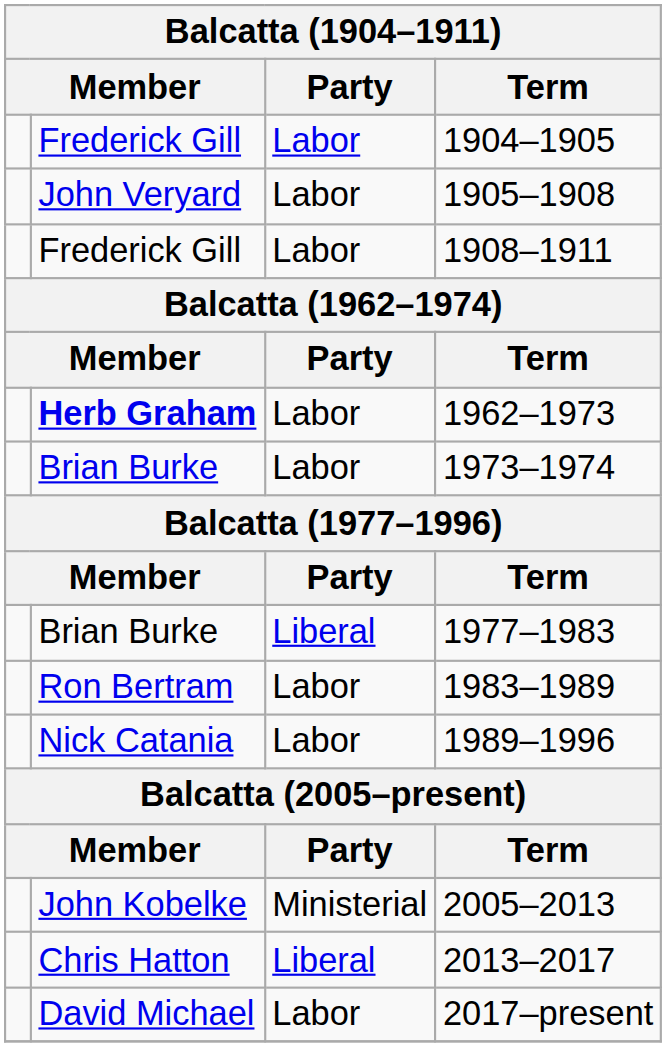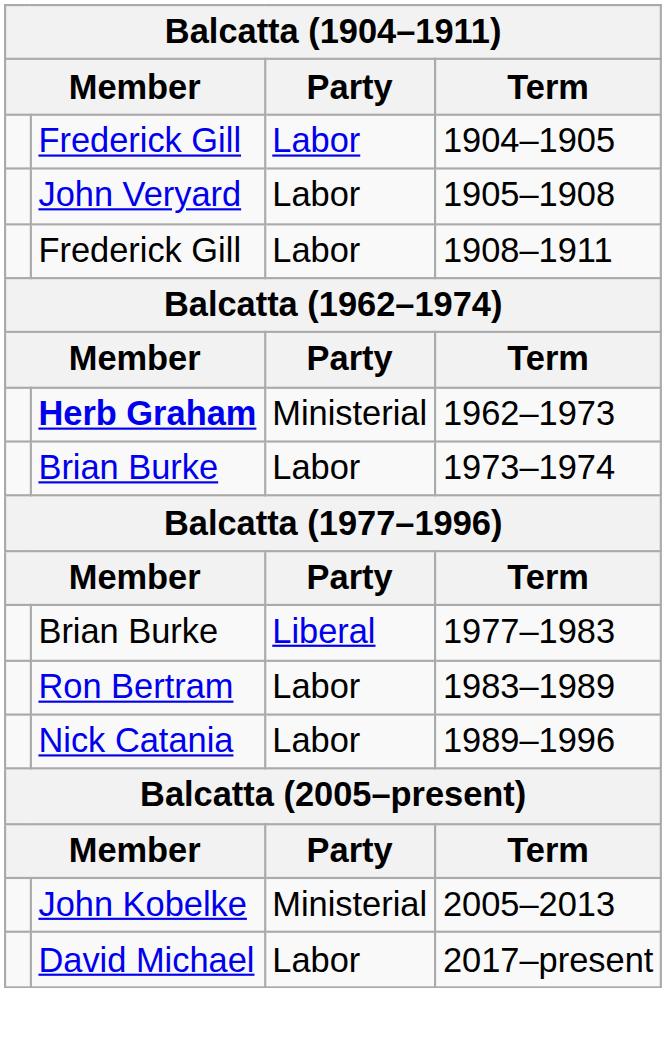1962–1973 | Party: Labor -> Ministerial
- row: Chris Hatton | Liberal | 2013–2017
